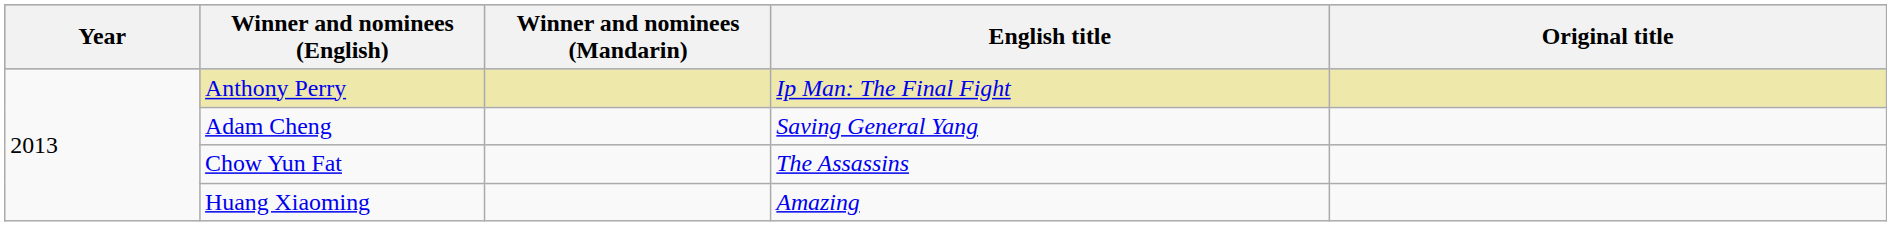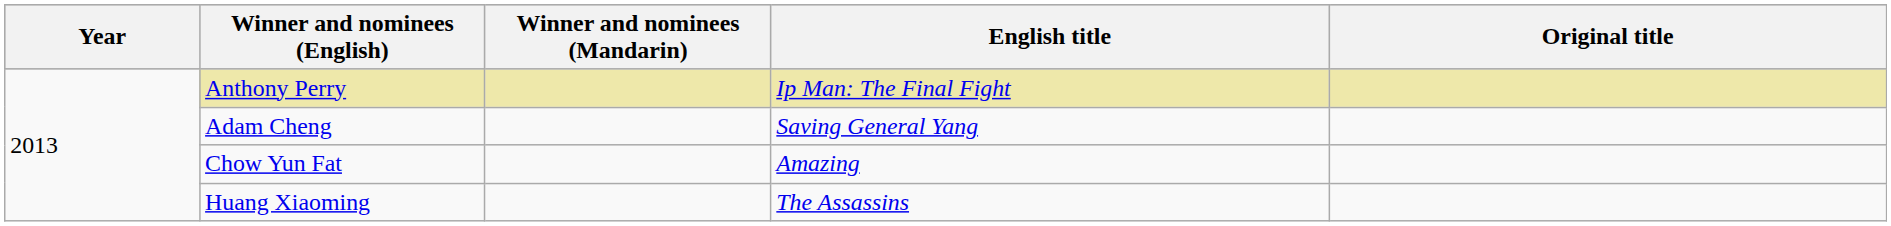Chow Yun Fat | English title: The Assassins -> Amazing
Huang Xiaoming | English title: Amazing -> The Assassins
